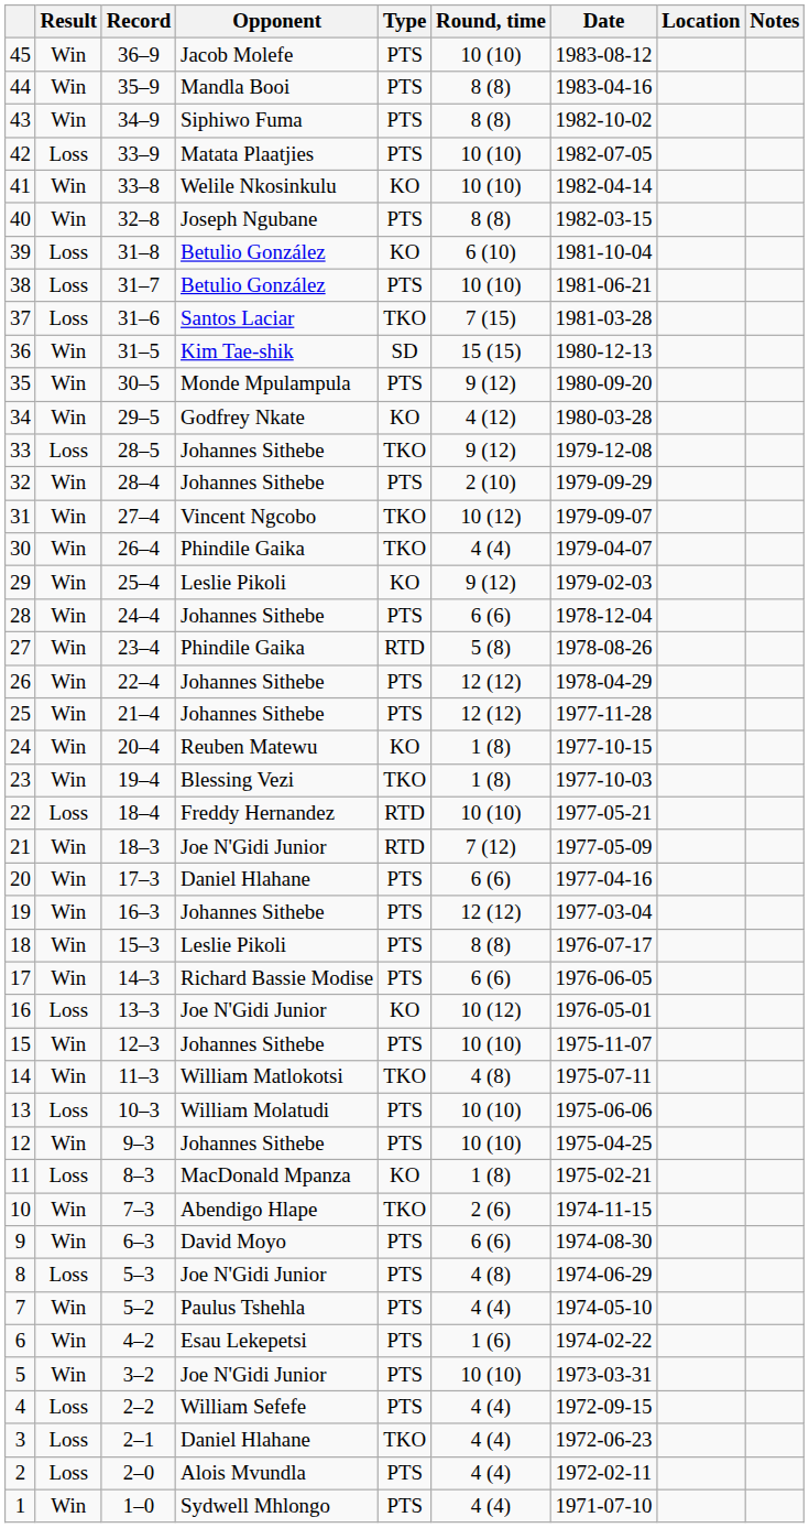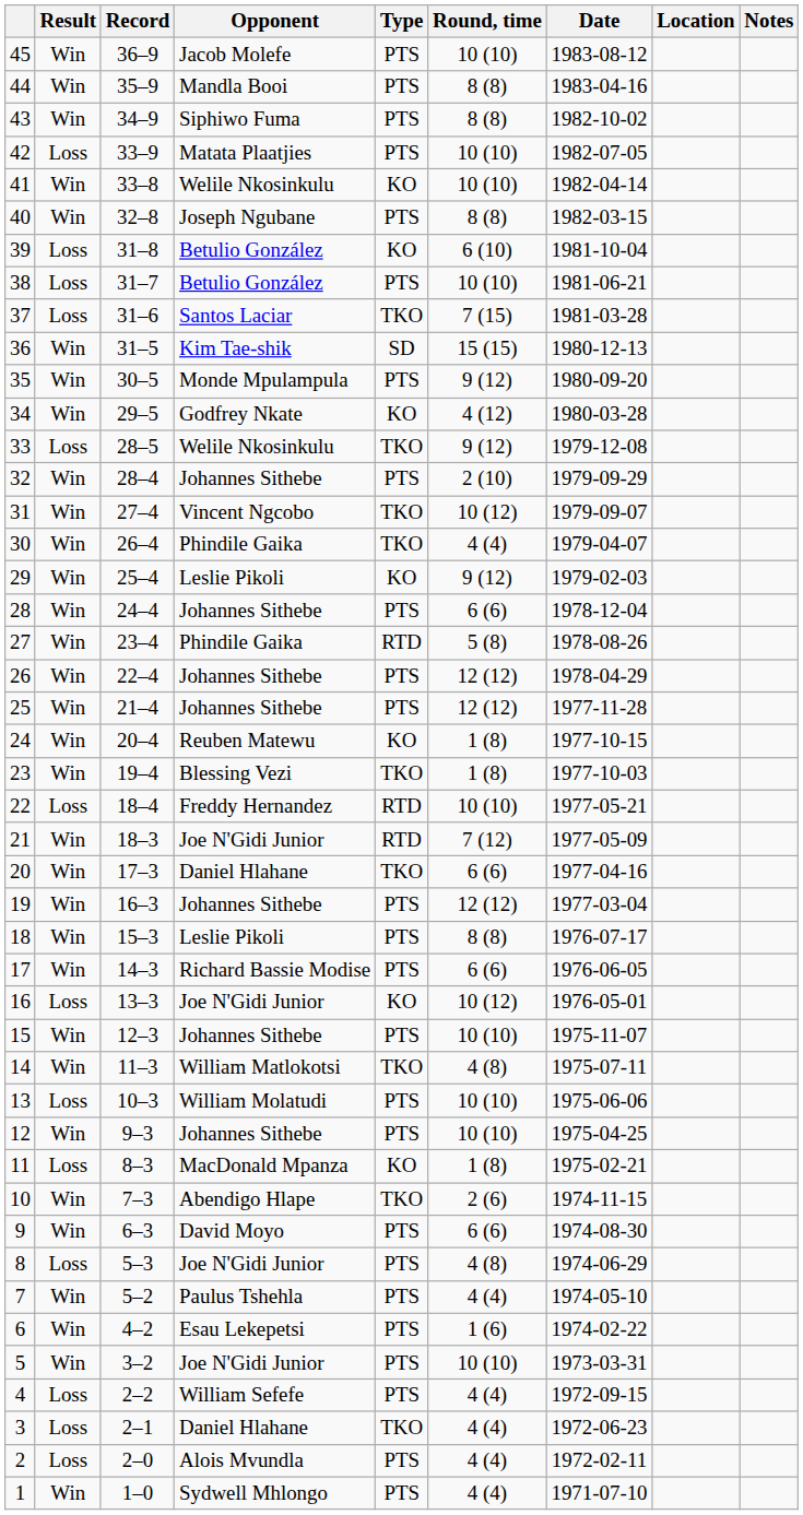33 | Opponent: Johannes Sithebe -> Welile Nkosinkulu
20 | Type: PTS -> TKO
